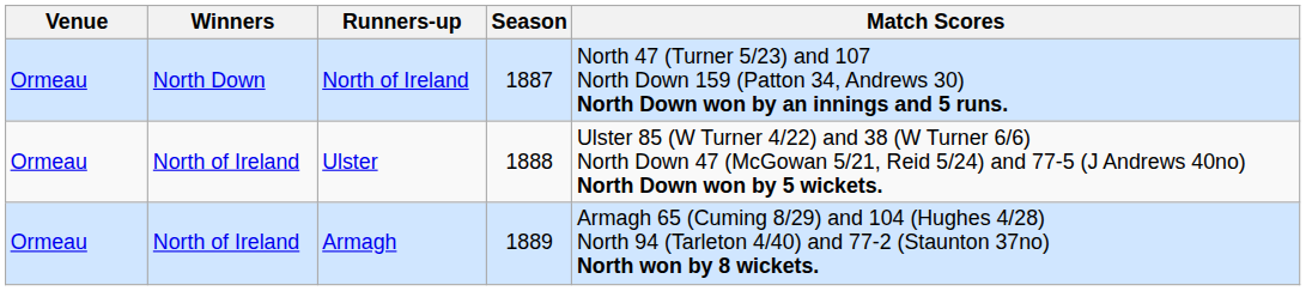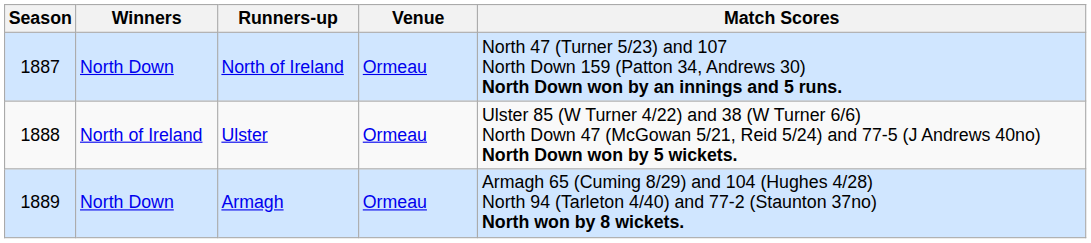columns swapped: Season <-> Venue
Armagh | Winners: North of Ireland -> North Down
